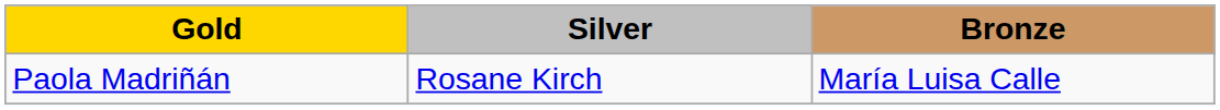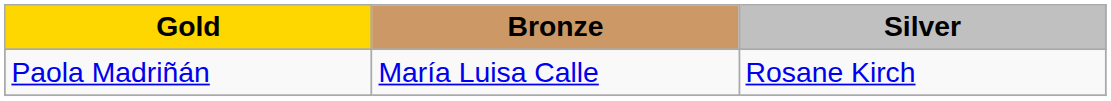columns swapped: Silver <-> Bronze
